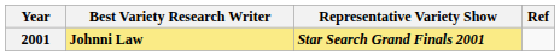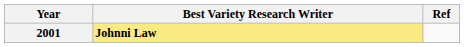- column: Representative Variety Show | Star Search Grand Finals 2001
